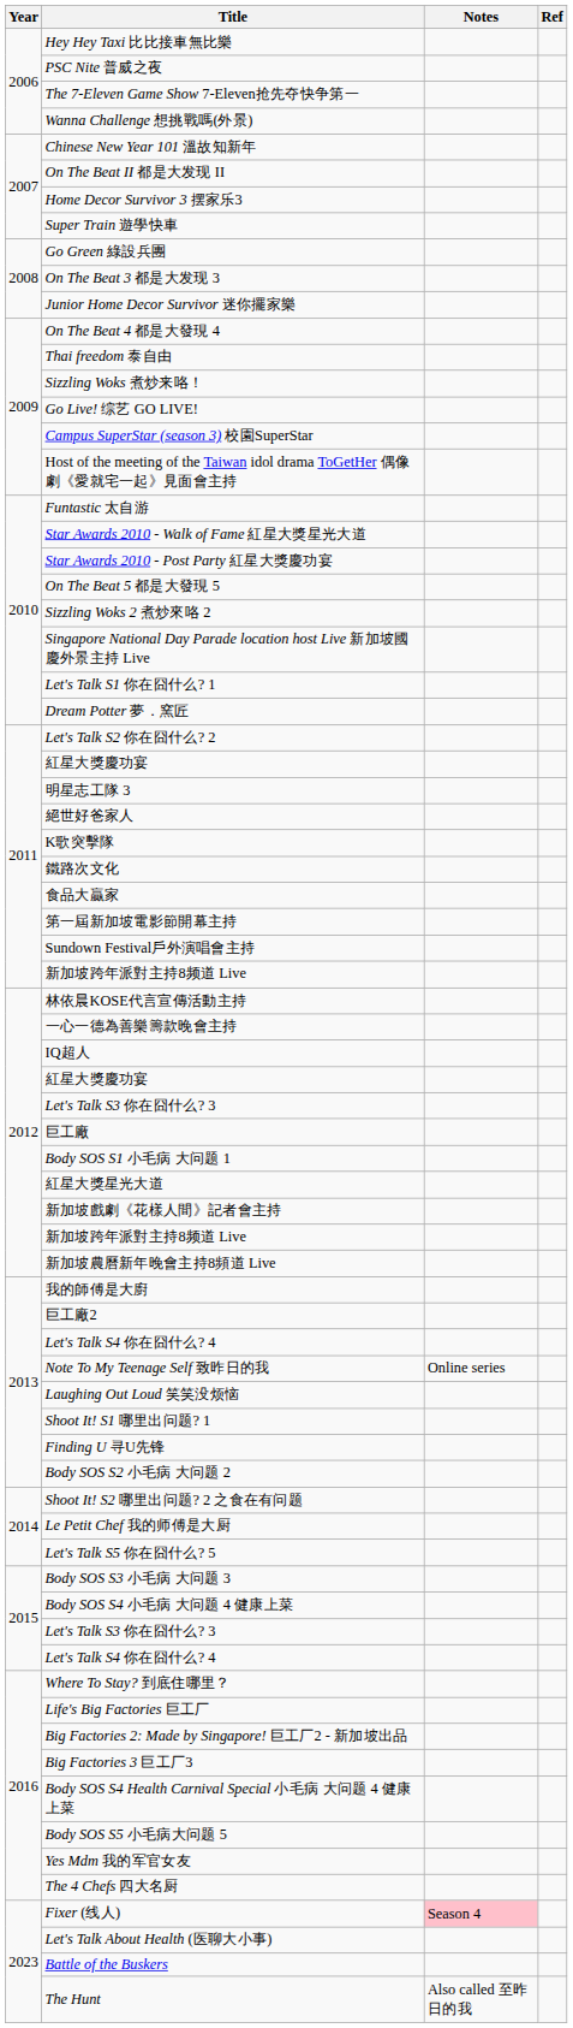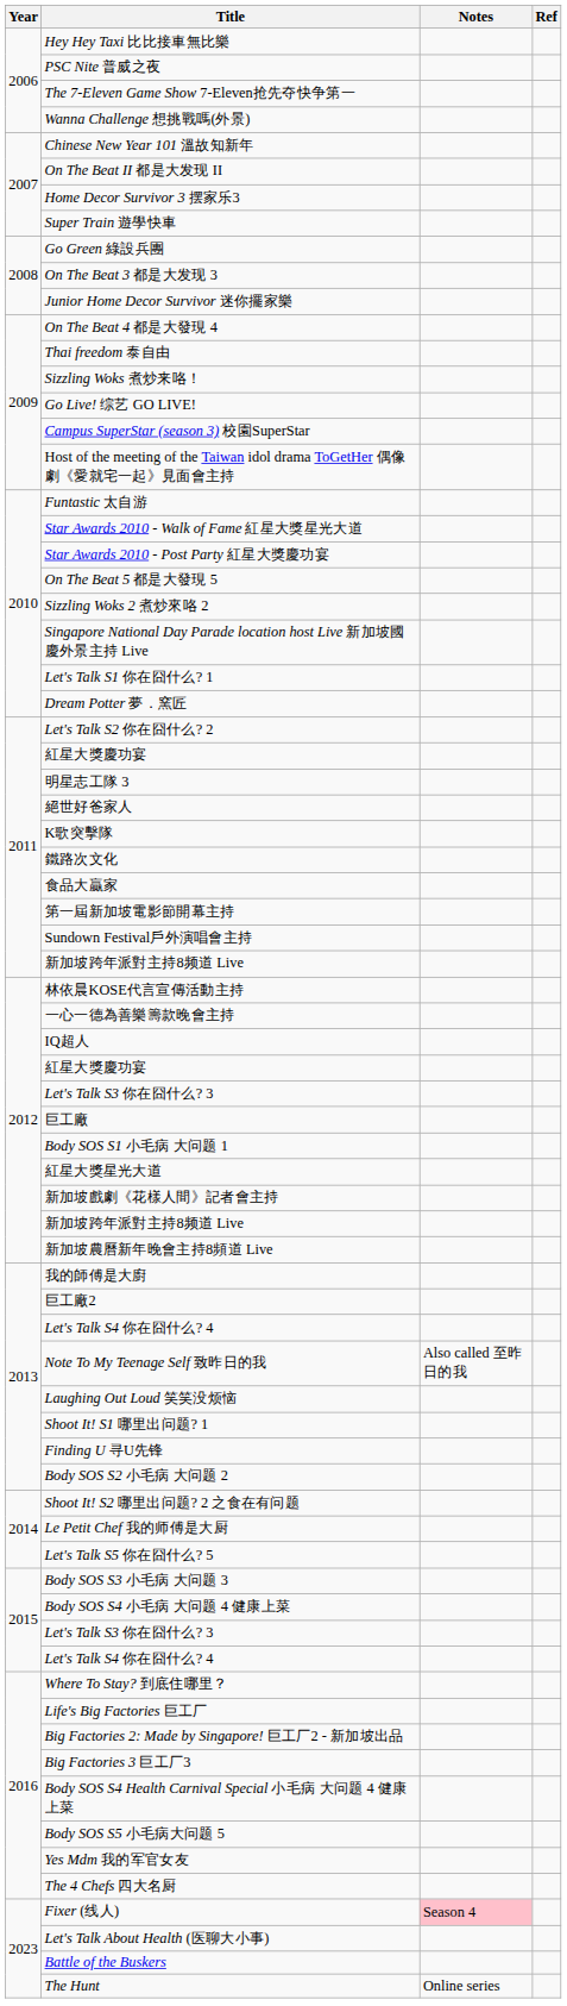Note To My Teenage Self 致昨日的我 | Notes: Online series -> Also called 至昨日的我
The Hunt | Notes: Also called 至昨日的我 -> Online series
